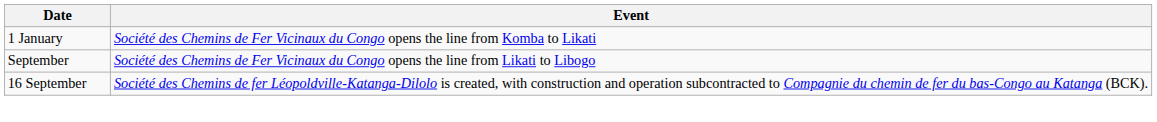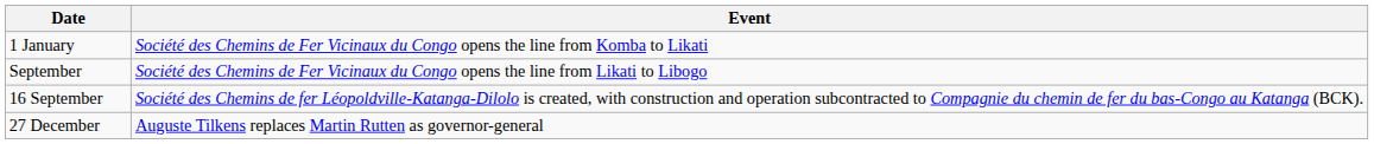+ row: 27 December | Auguste Tilkens replaces Martin Rutten as governor-general
